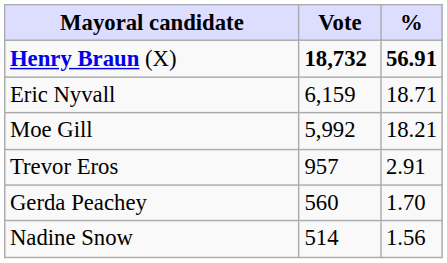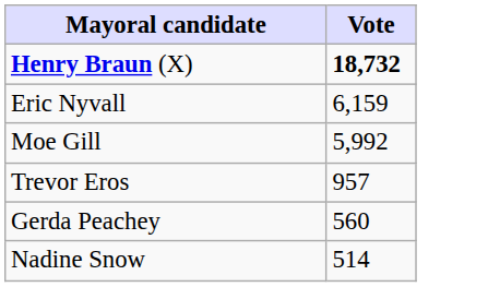- column: % | 56.91 | 18.71 | 18.21 | 2.91 | 1.70 | 1.56
